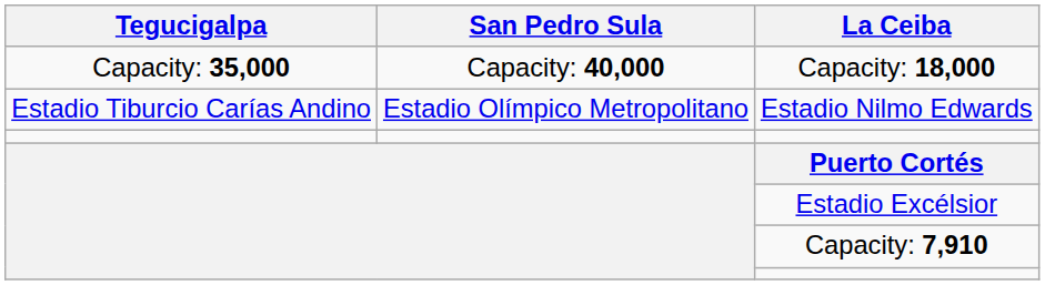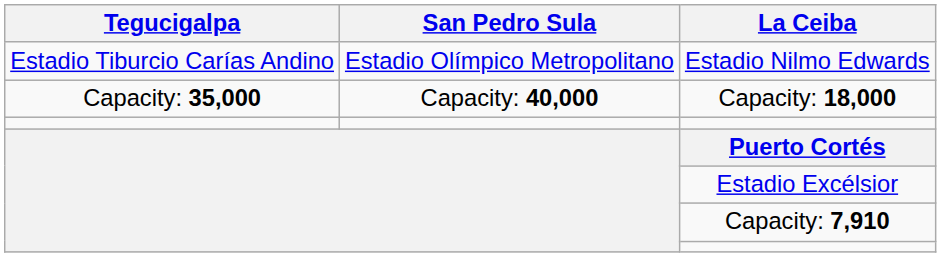rows swapped: Estadio Nilmo Edwards <-> Capacity: 18,000
